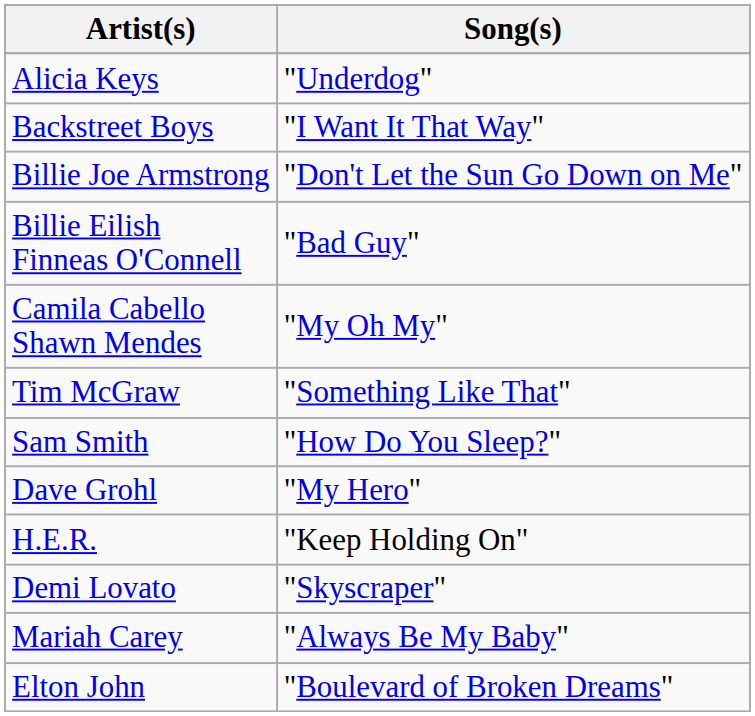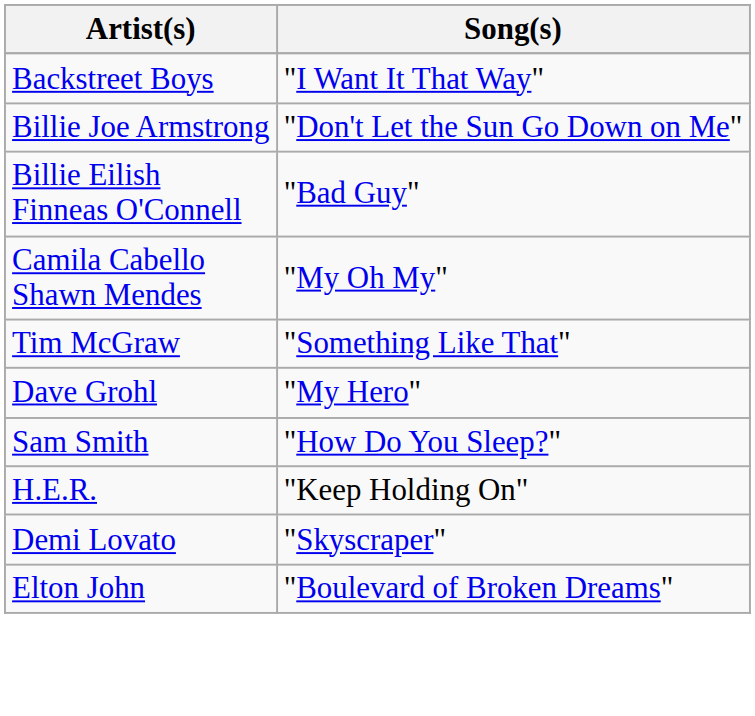- row: Alicia Keys | "Underdog"
rows swapped: Dave Grohl <-> Sam Smith
- row: Mariah Carey | "Always Be My Baby"
